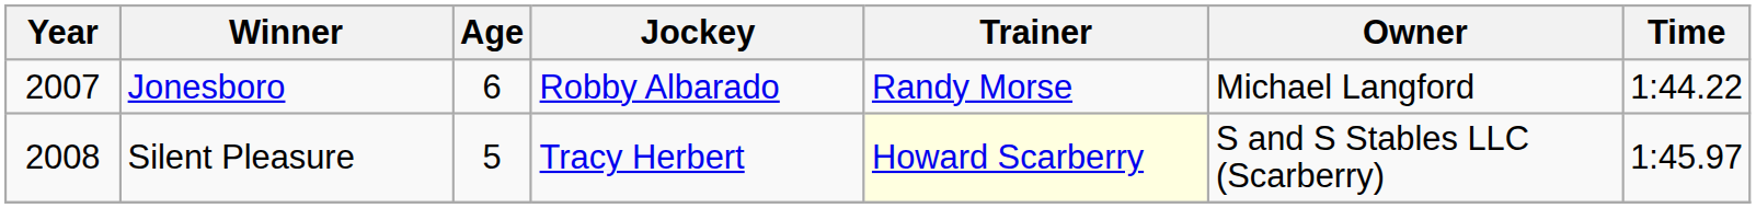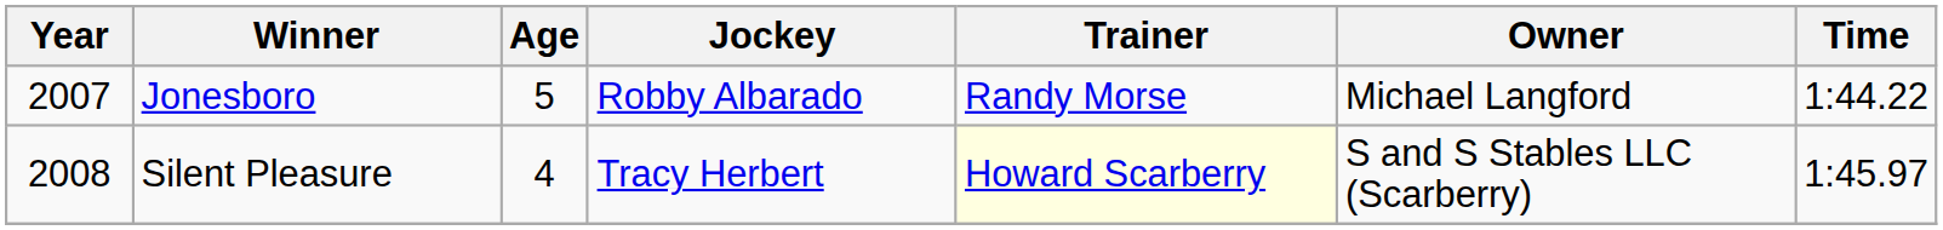Jonesboro | Age: 6 -> 5
Silent Pleasure | Age: 5 -> 4
